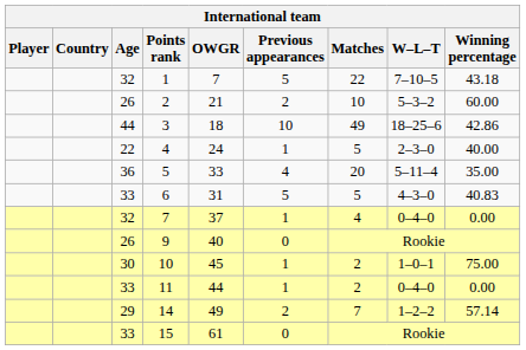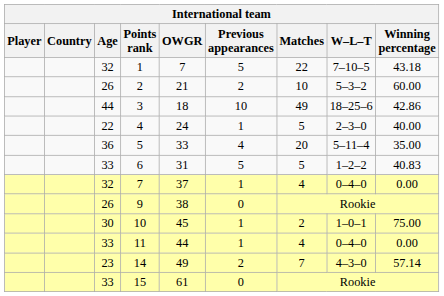6 | W–L–T: 4–3–0 -> 1–2–2
9 | OWGR: 40 -> 38
11 | Matches: 2 -> 4
14 | Age: 29 -> 23
14 | W–L–T: 1–2–2 -> 4–3–0
